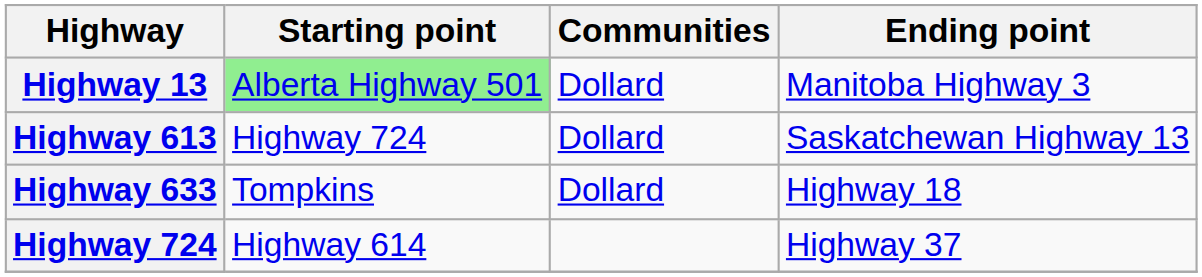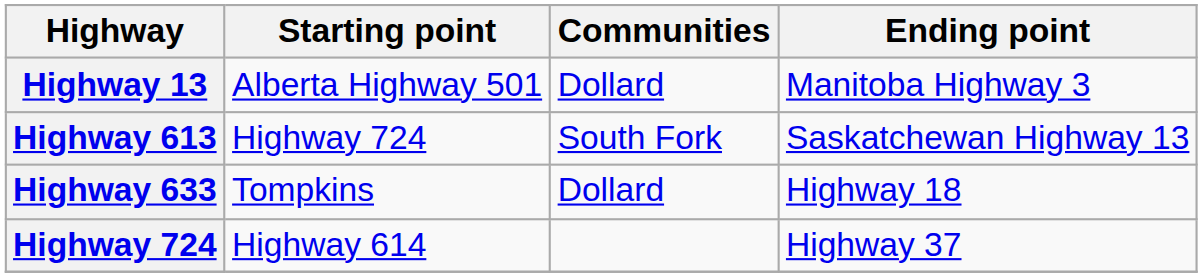Highway 13 | Starting point: lightgreen background -> no background
Highway 613 | Communities: Dollard -> South Fork
